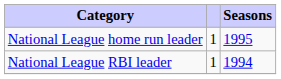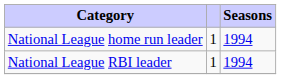National League home run leader | Seasons: 1995 -> 1994
